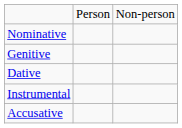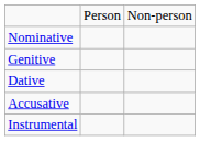rows swapped: Accusative <-> Instrumental
